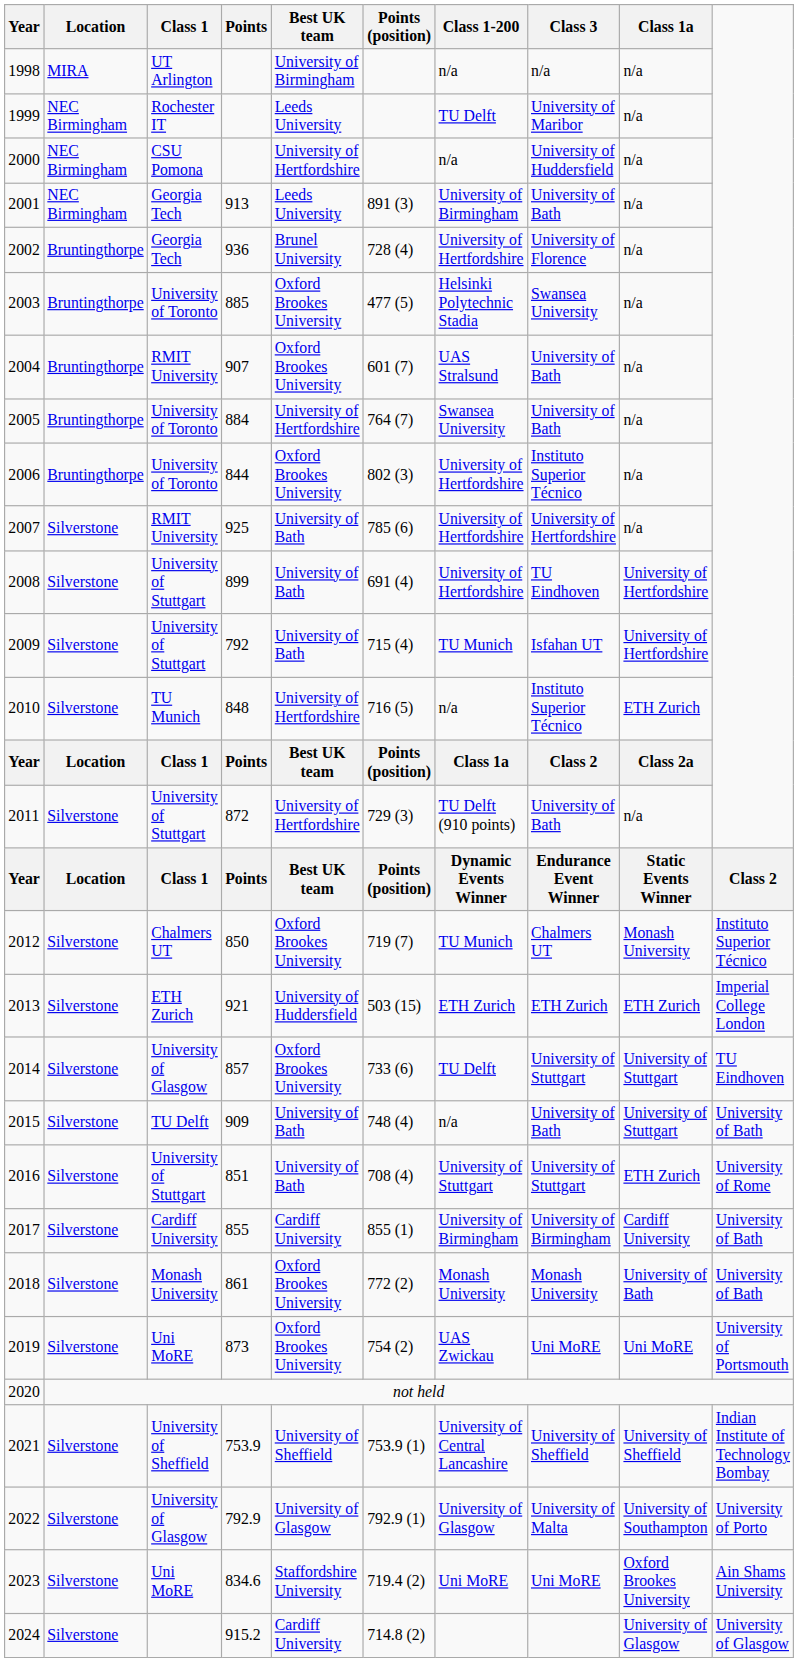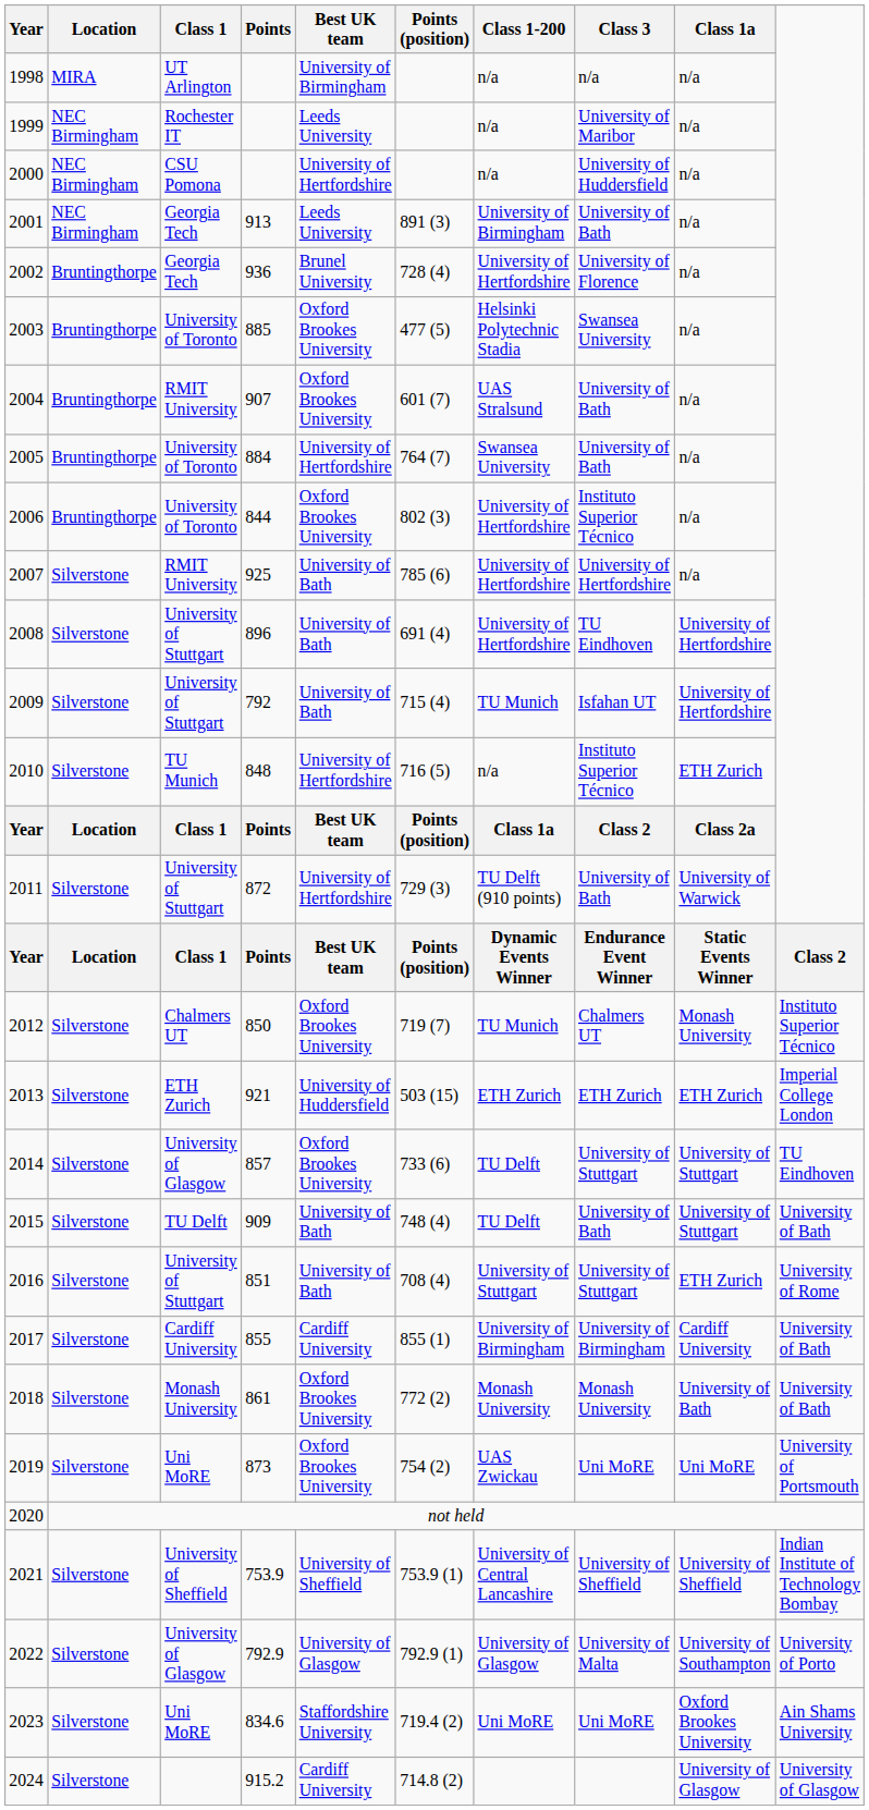1999 | Class 1-200: TU Delft -> n/a
2008 | Points: 899 -> 896
2011 | Class 1a: n/a -> University of Warwick
2015 | Class 1-200: n/a -> TU Delft
